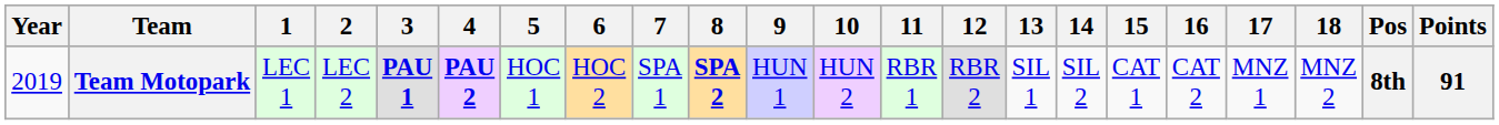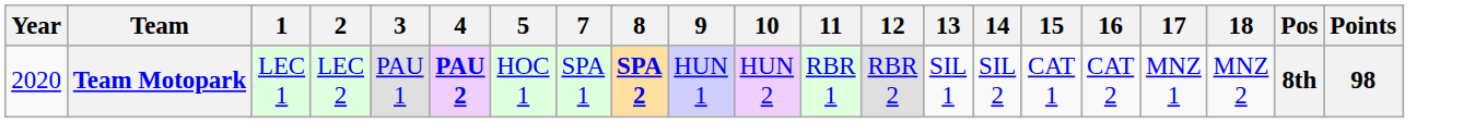- column: 6 | HOC 2
Team Motopark | Year: 2019 -> 2020
Team Motopark | 3: bold -> normal
Team Motopark | Points: 91 -> 98
